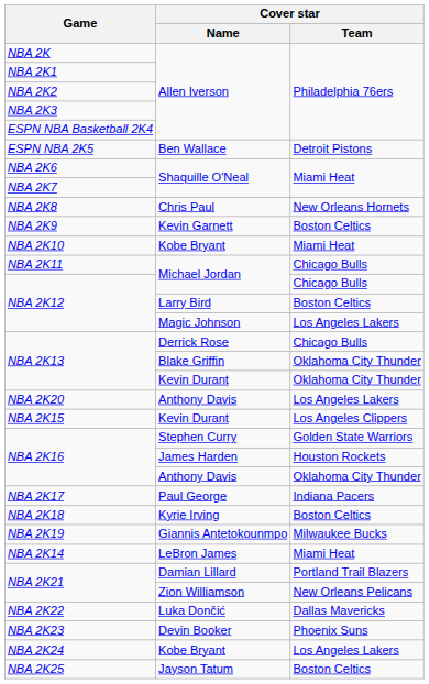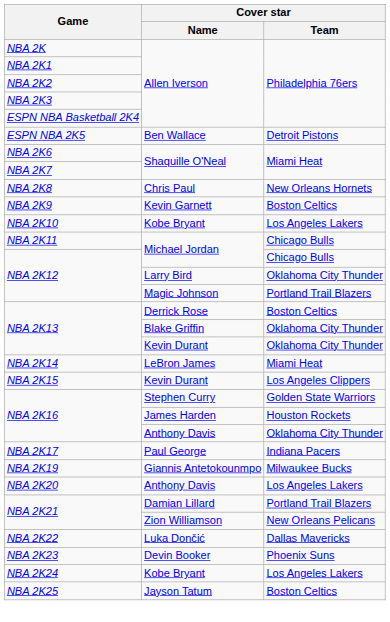NBA 2K10 | Cover star / Team: Miami Heat -> Los Angeles Lakers
NBA 2K12 / Larry Bird | Cover star / Team: Boston Celtics -> Oklahoma City Thunder
NBA 2K12 / Magic Johnson | Cover star / Team: Los Angeles Lakers -> Portland Trail Blazers
NBA 2K13 / Derrick Rose | Cover star / Team: Chicago Bulls -> Boston Celtics
rows swapped: NBA 2K14 <-> NBA 2K20
- row: NBA 2K18 | Kyrie Irving | Boston Celtics
